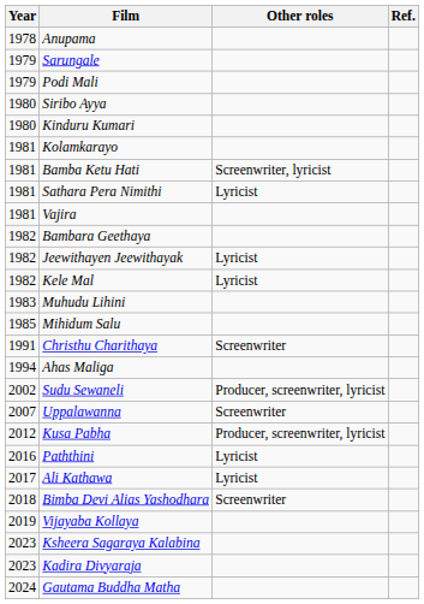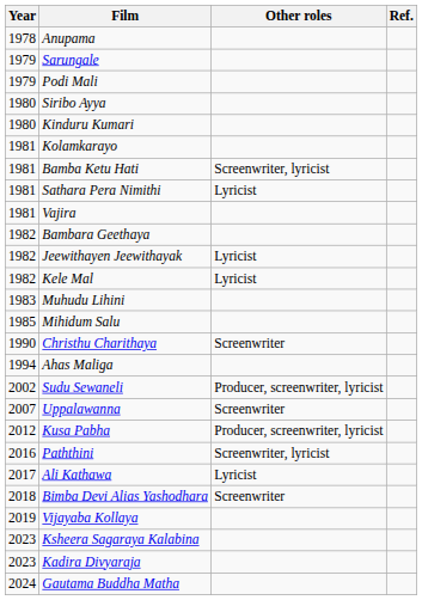Christhu Charithaya | Year: 1991 -> 1990
Paththini | Other roles: Lyricist -> Screenwriter, lyricist
